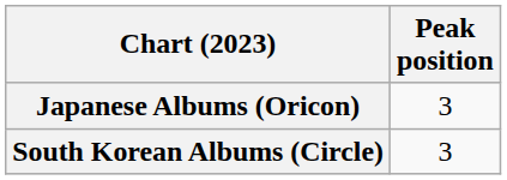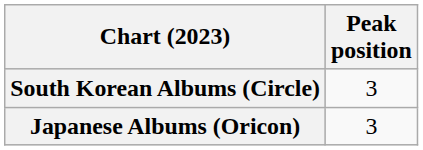rows swapped: Japanese Albums (Oricon) <-> South Korean Albums (Circle)
